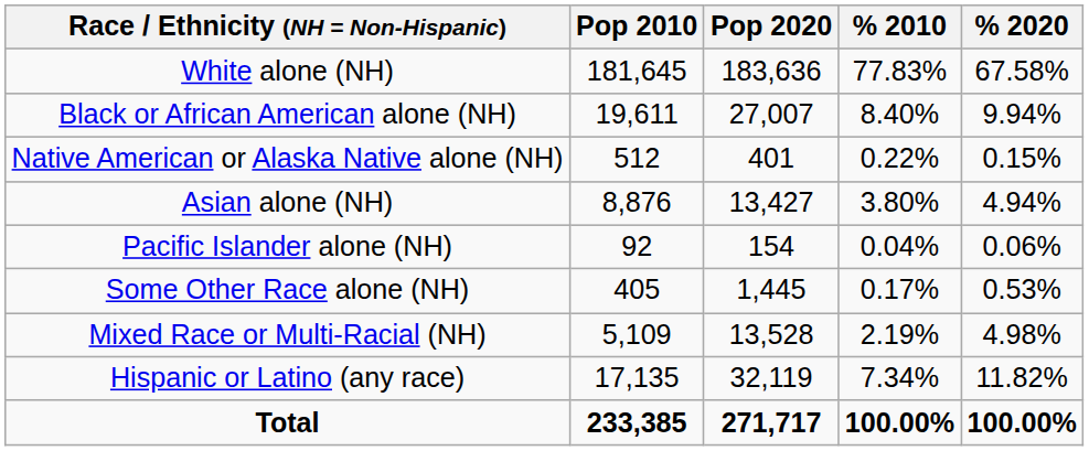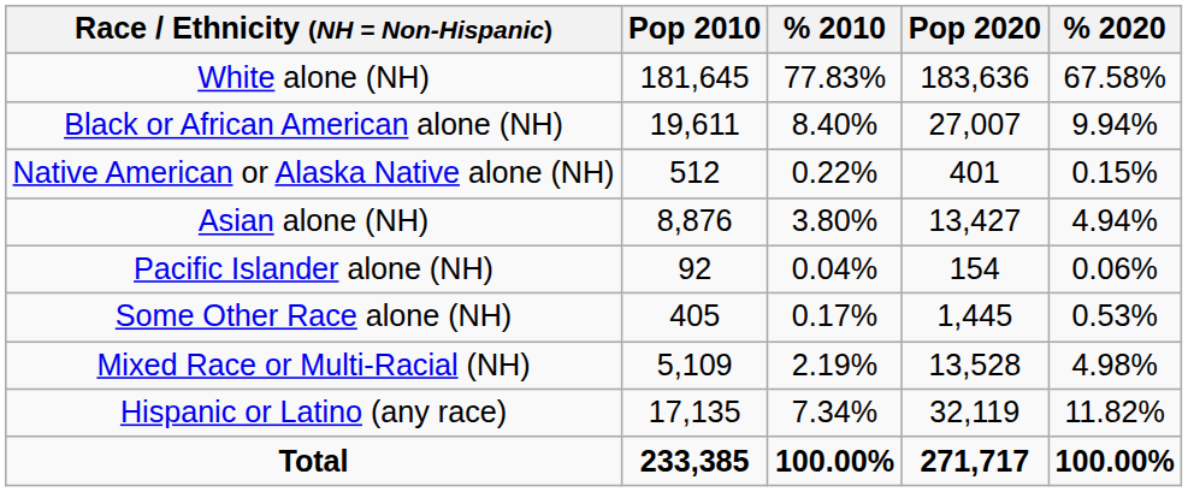columns swapped: Pop 2020 <-> % 2010
